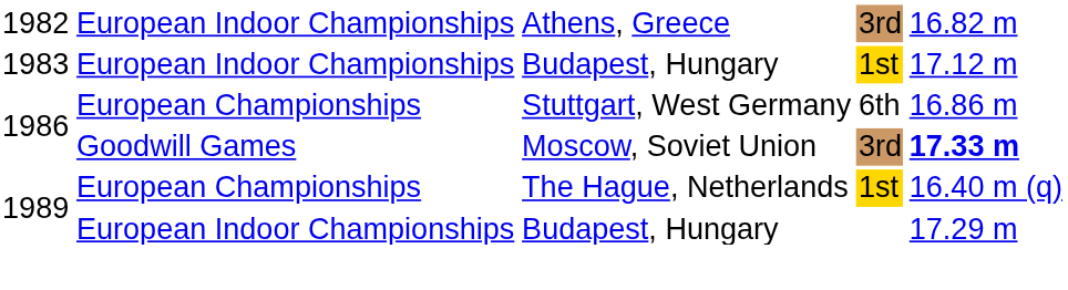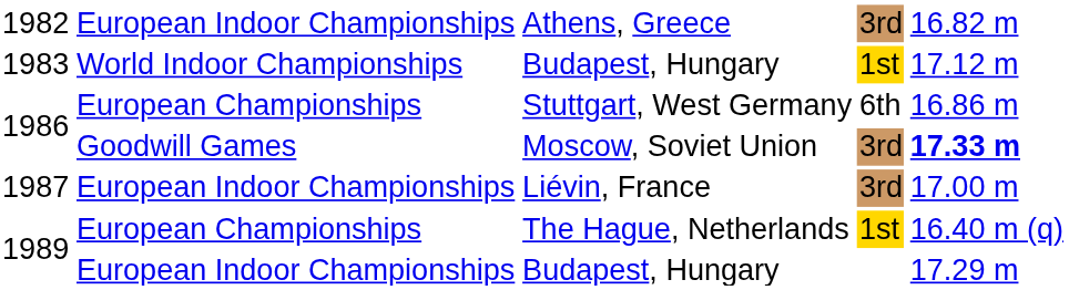1983 / Budapest, Hungary | column 2: European Indoor Championships -> World Indoor Championships
+ row: 1987 | European Indoor Championships | Liévin, France | 3rd | 17.00 m
